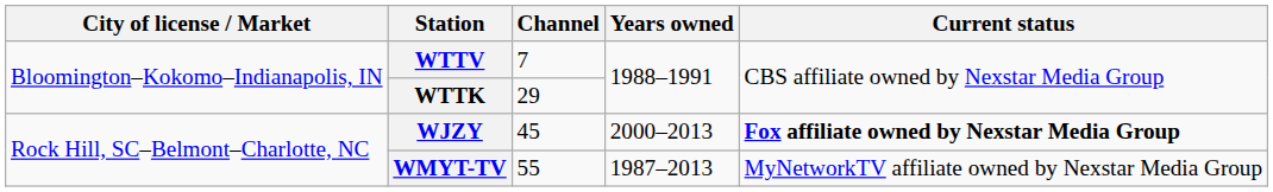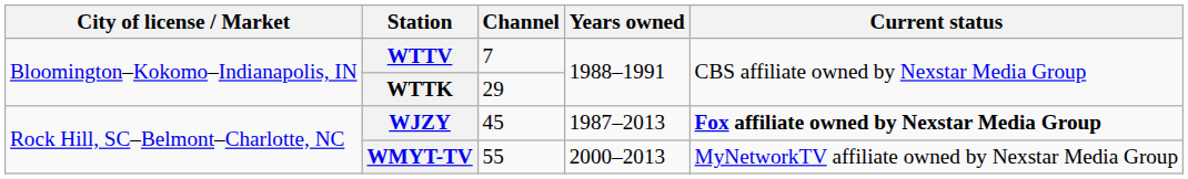WJZY | Years owned: 2000–2013 -> 1987–2013
WMYT-TV | Years owned: 1987–2013 -> 2000–2013
